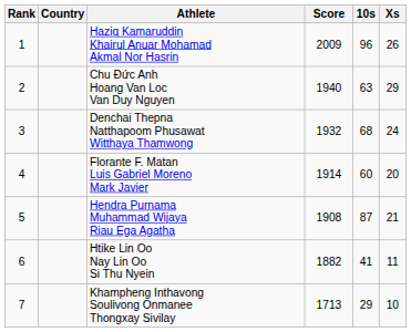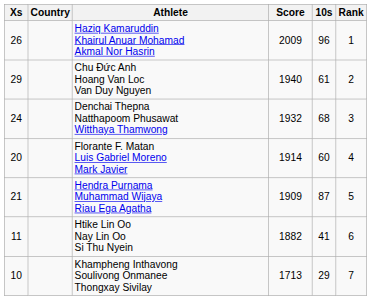columns swapped: Rank <-> Xs
Chu Đức Anh Hoang Van Loc Van Duy Nguyen | 10s: 63 -> 61
Hendra Purnama Muhammad Wijaya Riau Ega Agatha | Score: 1908 -> 1909
